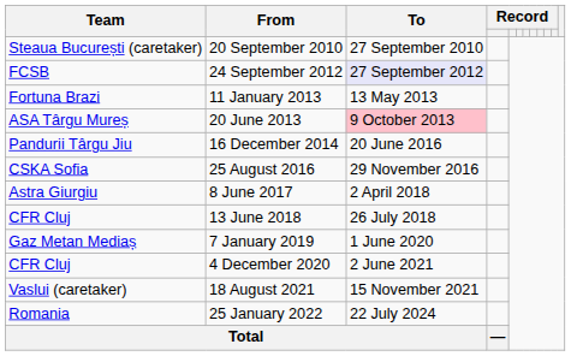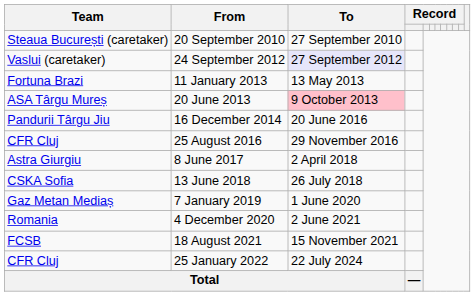24 September 2012 | Team: FCSB -> Vaslui (caretaker)
25 August 2016 | Team: CSKA Sofia -> CFR Cluj
13 June 2018 | Team: CFR Cluj -> CSKA Sofia
4 December 2020 | Team: CFR Cluj -> Romania
18 August 2021 | Team: Vaslui (caretaker) -> FCSB
25 January 2022 | Team: Romania -> CFR Cluj
